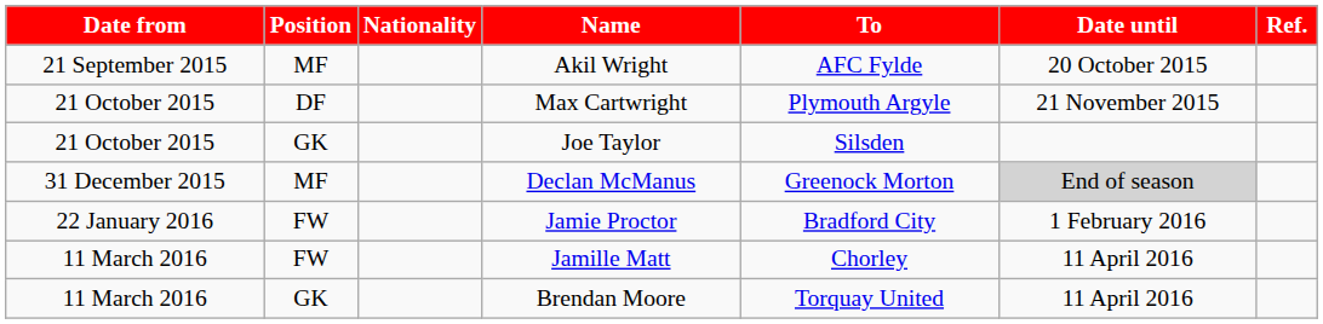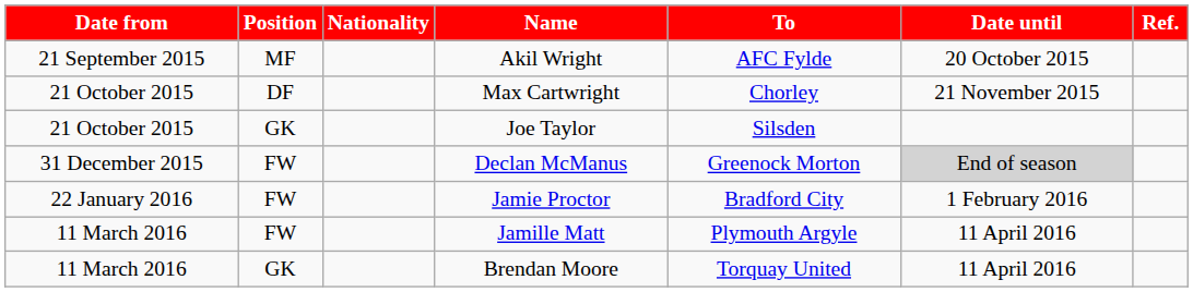Max Cartwright | To: Plymouth Argyle -> Chorley
Declan McManus | Position: MF -> FW
Jamille Matt | To: Chorley -> Plymouth Argyle
